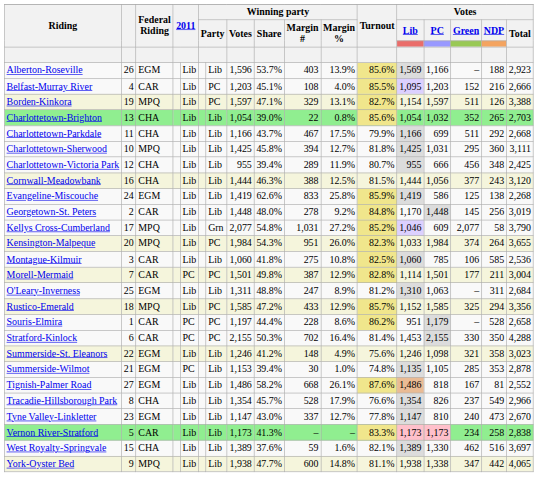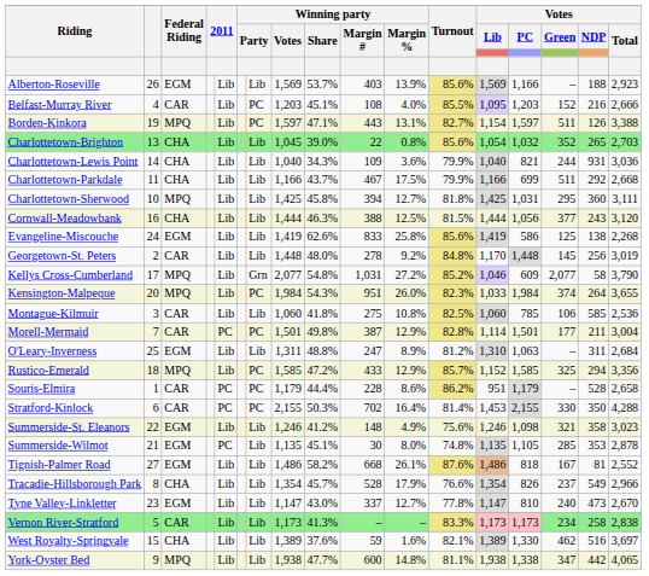Alberton-Roseville | Winning party / Votes: 1,596 -> 1,569
Borden-Kinkora | Winning party / Margin #: 329 -> 443
Charlottetown-Brighton | Winning party / Votes: 1,054 -> 1,045
+ row: Charlottetown-Lewis Point | 14 | CHA | Lib | Lib | 1,040 | 34.3% | 109 | 3.6% | 79.9% | 1,040 | 821 | 244 | 931 | 3,036
- row: Charlottetown-Victoria Park | 12 | CHA | Lib | Lib | 955 | 39.4% | 289 | 11.9% | 80.7% | 955 | 666 | 456 | 348 | 2,425
Evangeline-Miscouche | Turnout: 85.9% -> 85.6%
Souris-Elmira | Winning party / Votes: 1,197 -> 1,179
Summerside-Wilmot | Winning party / Votes: 1,153 -> 1,135
Summerside-Wilmot | Winning party / Share: 39.4% -> 45.1%
Summerside-Wilmot | Winning party / Margin %: 1.0% -> 8.0%
